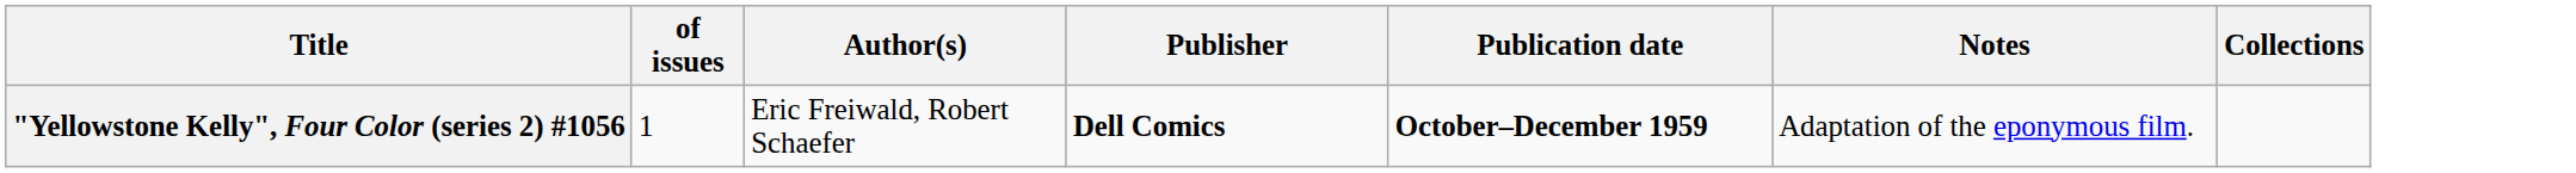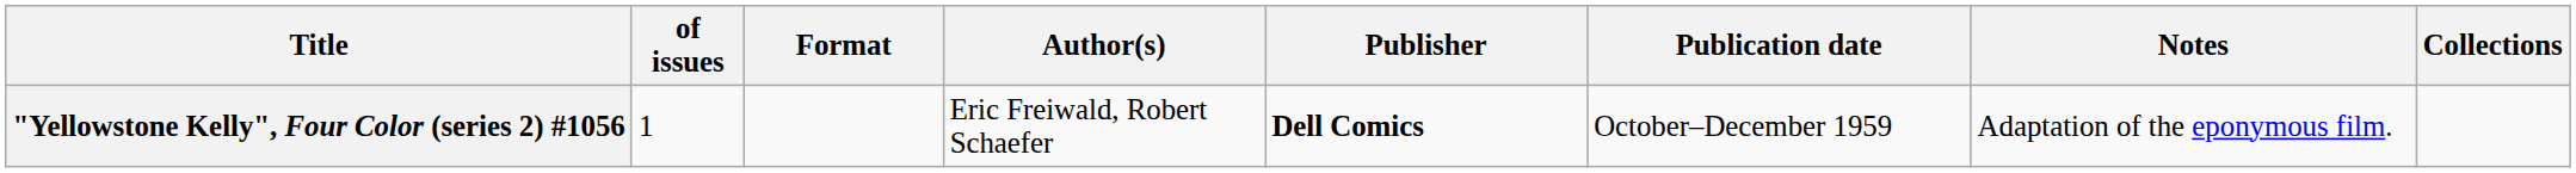+ column: Format
"Yellowstone Kelly", Four Color (series 2) #1056 | Publication date: bold -> normal
